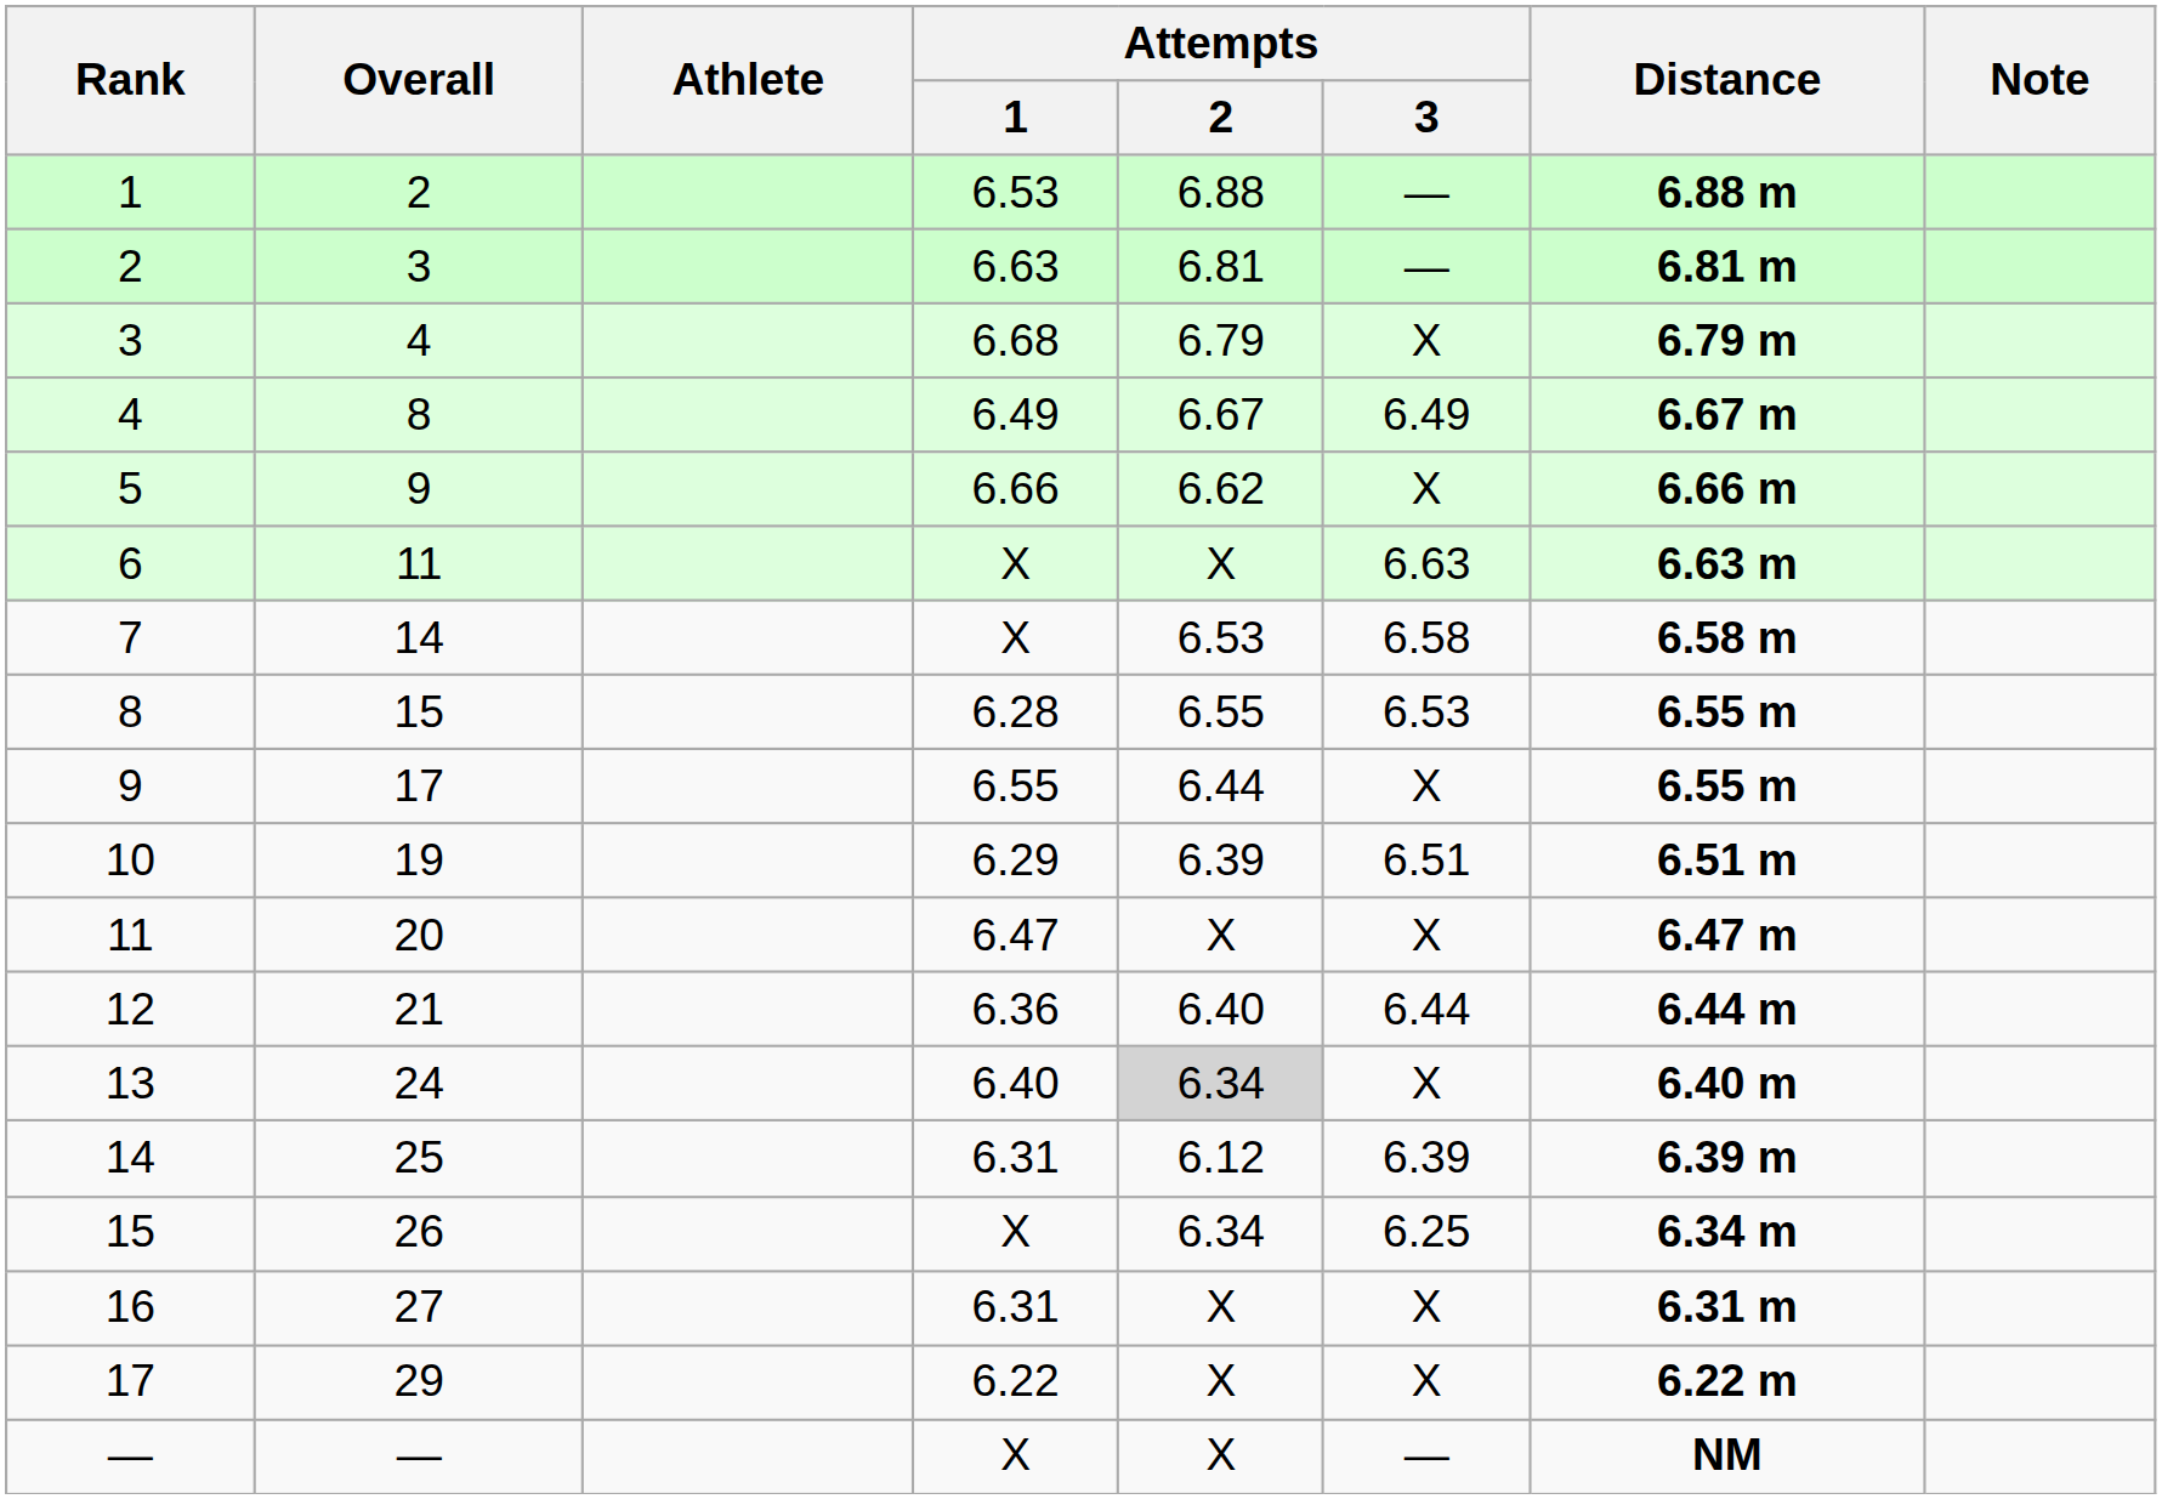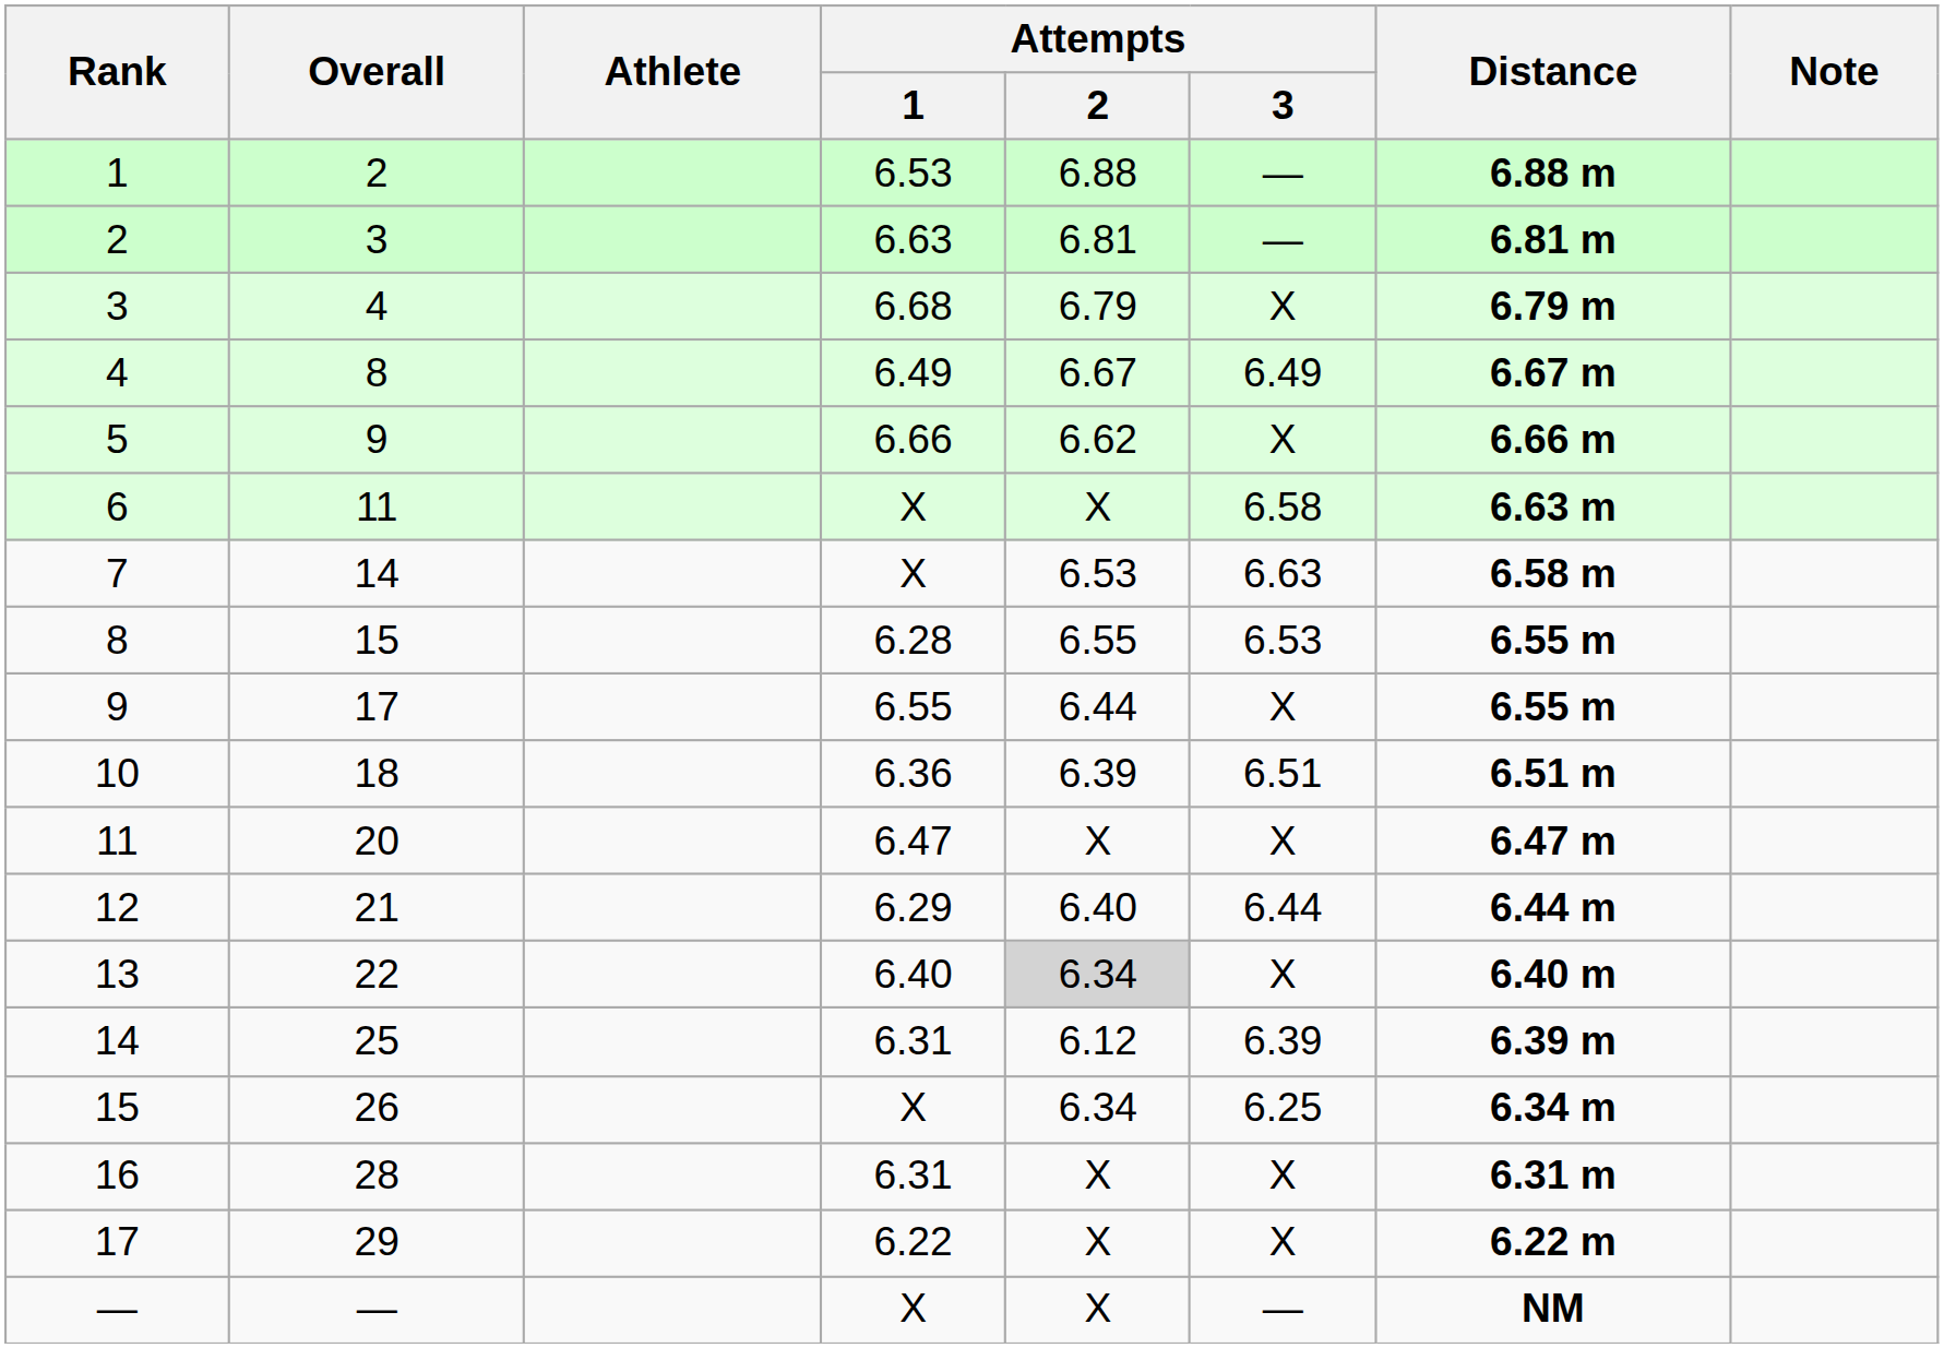6 | Attempts / 3: 6.63 -> 6.58
7 | Attempts / 3: 6.58 -> 6.63
10 | Overall: 19 -> 18
10 | Attempts / 1: 6.29 -> 6.36
12 | Attempts / 1: 6.36 -> 6.29
13 | Overall: 24 -> 22
16 | Overall: 27 -> 28
